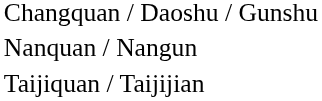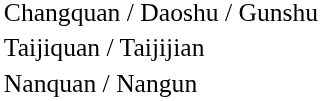rows swapped: Nanquan / Nangun <-> Taijiquan / Taijijian
